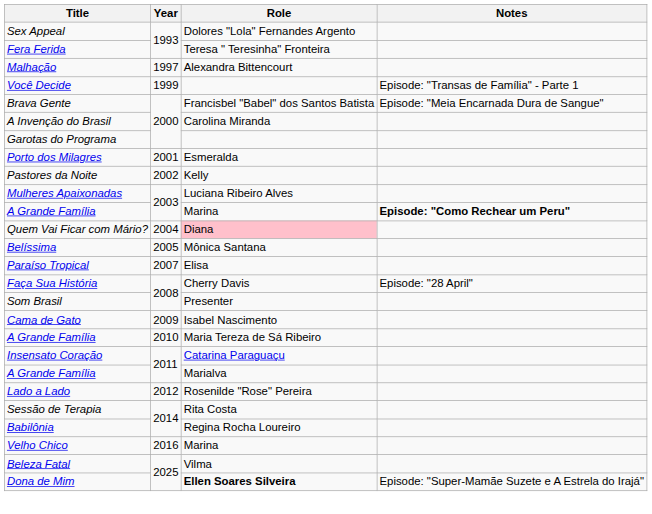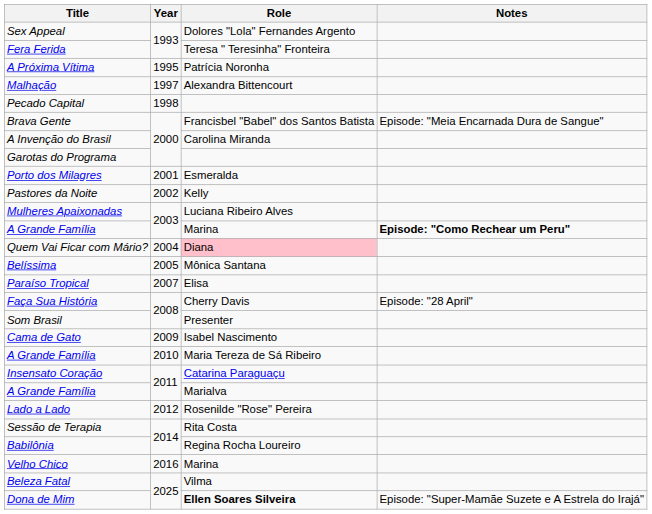+ row: A Próxima Vítima | 1995 | Patrícia Noronha
+ row: Pecado Capital | 1998
- row: Você Decide | 1999 | Episode: "Transas de Família" - Parte 1
